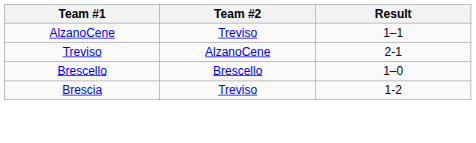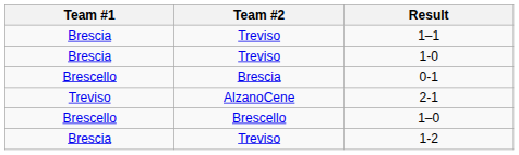1–1 | Team #1: AlzanoCene -> Brescia
+ row: Brescia | Treviso | 1-0
+ row: Brescello | Brescia | 0-1
